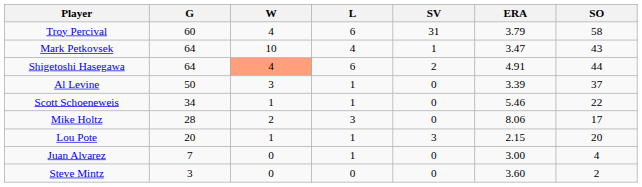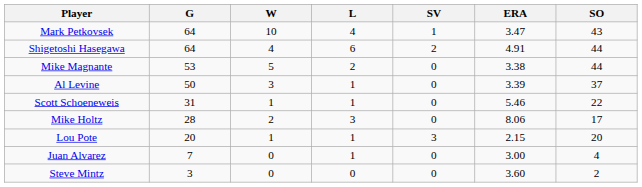- row: Troy Percival | 60 | 4 | 6 | 31 | 3.79 | 58
Shigetoshi Hasegawa | W: lightsalmon background -> no background
+ row: Mike Magnante | 53 | 5 | 2 | 0 | 3.38 | 44
Scott Schoeneweis | G: 34 -> 31
